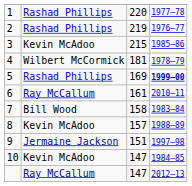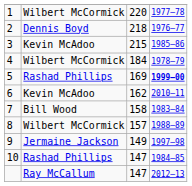1 | column 2: Rashad Phillips -> Wilbert McCormick
2 | column 2: Rashad Phillips -> Dennis Boyd
2 | column 3: 219 -> 218
4 | column 3: 181 -> 184
6 | column 2: Ray McCallum -> Kevin McAdoo
6 | column 3: 161 -> 162
8 | column 2: Kevin McAdoo -> Wilbert McCormick
9 | column 3: 151 -> 149
10 | column 2: Kevin McAdoo -> Rashad Phillips
